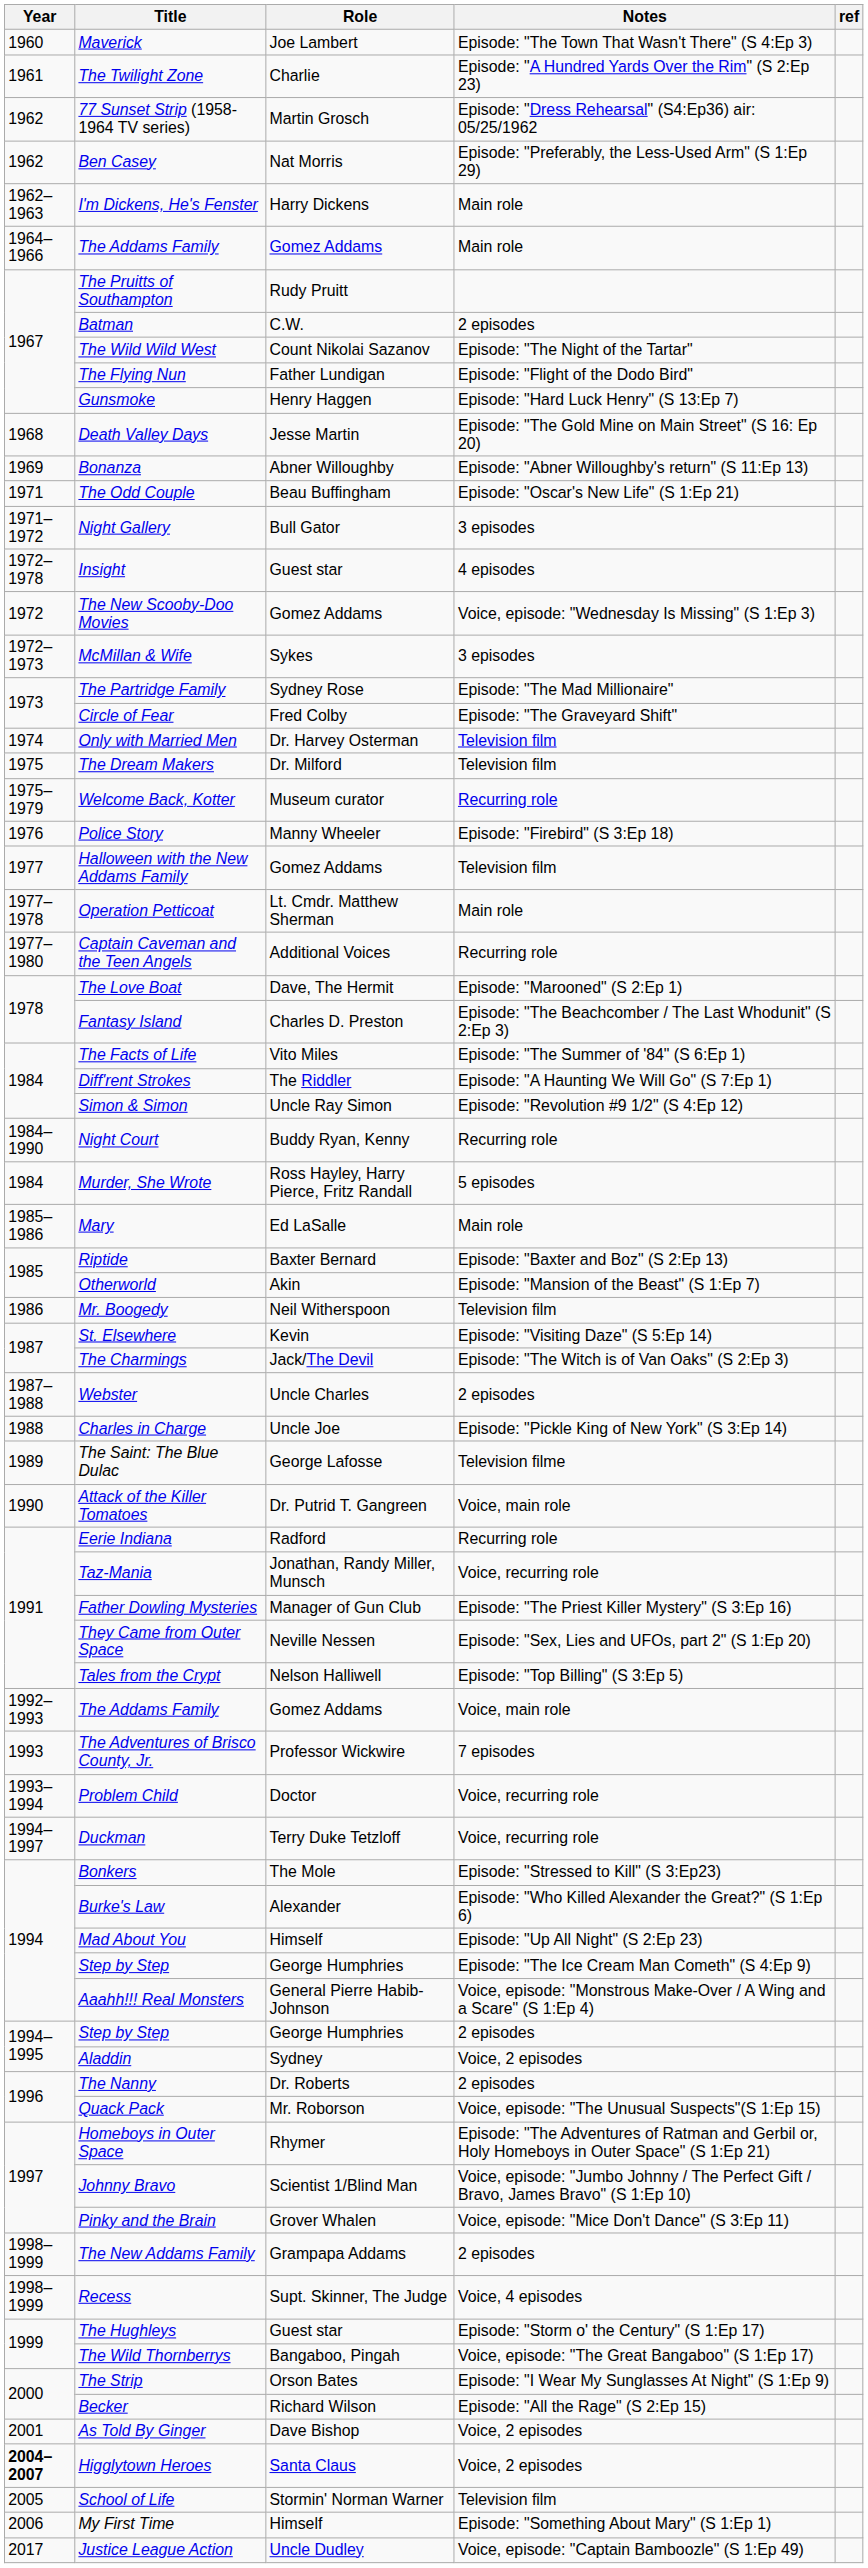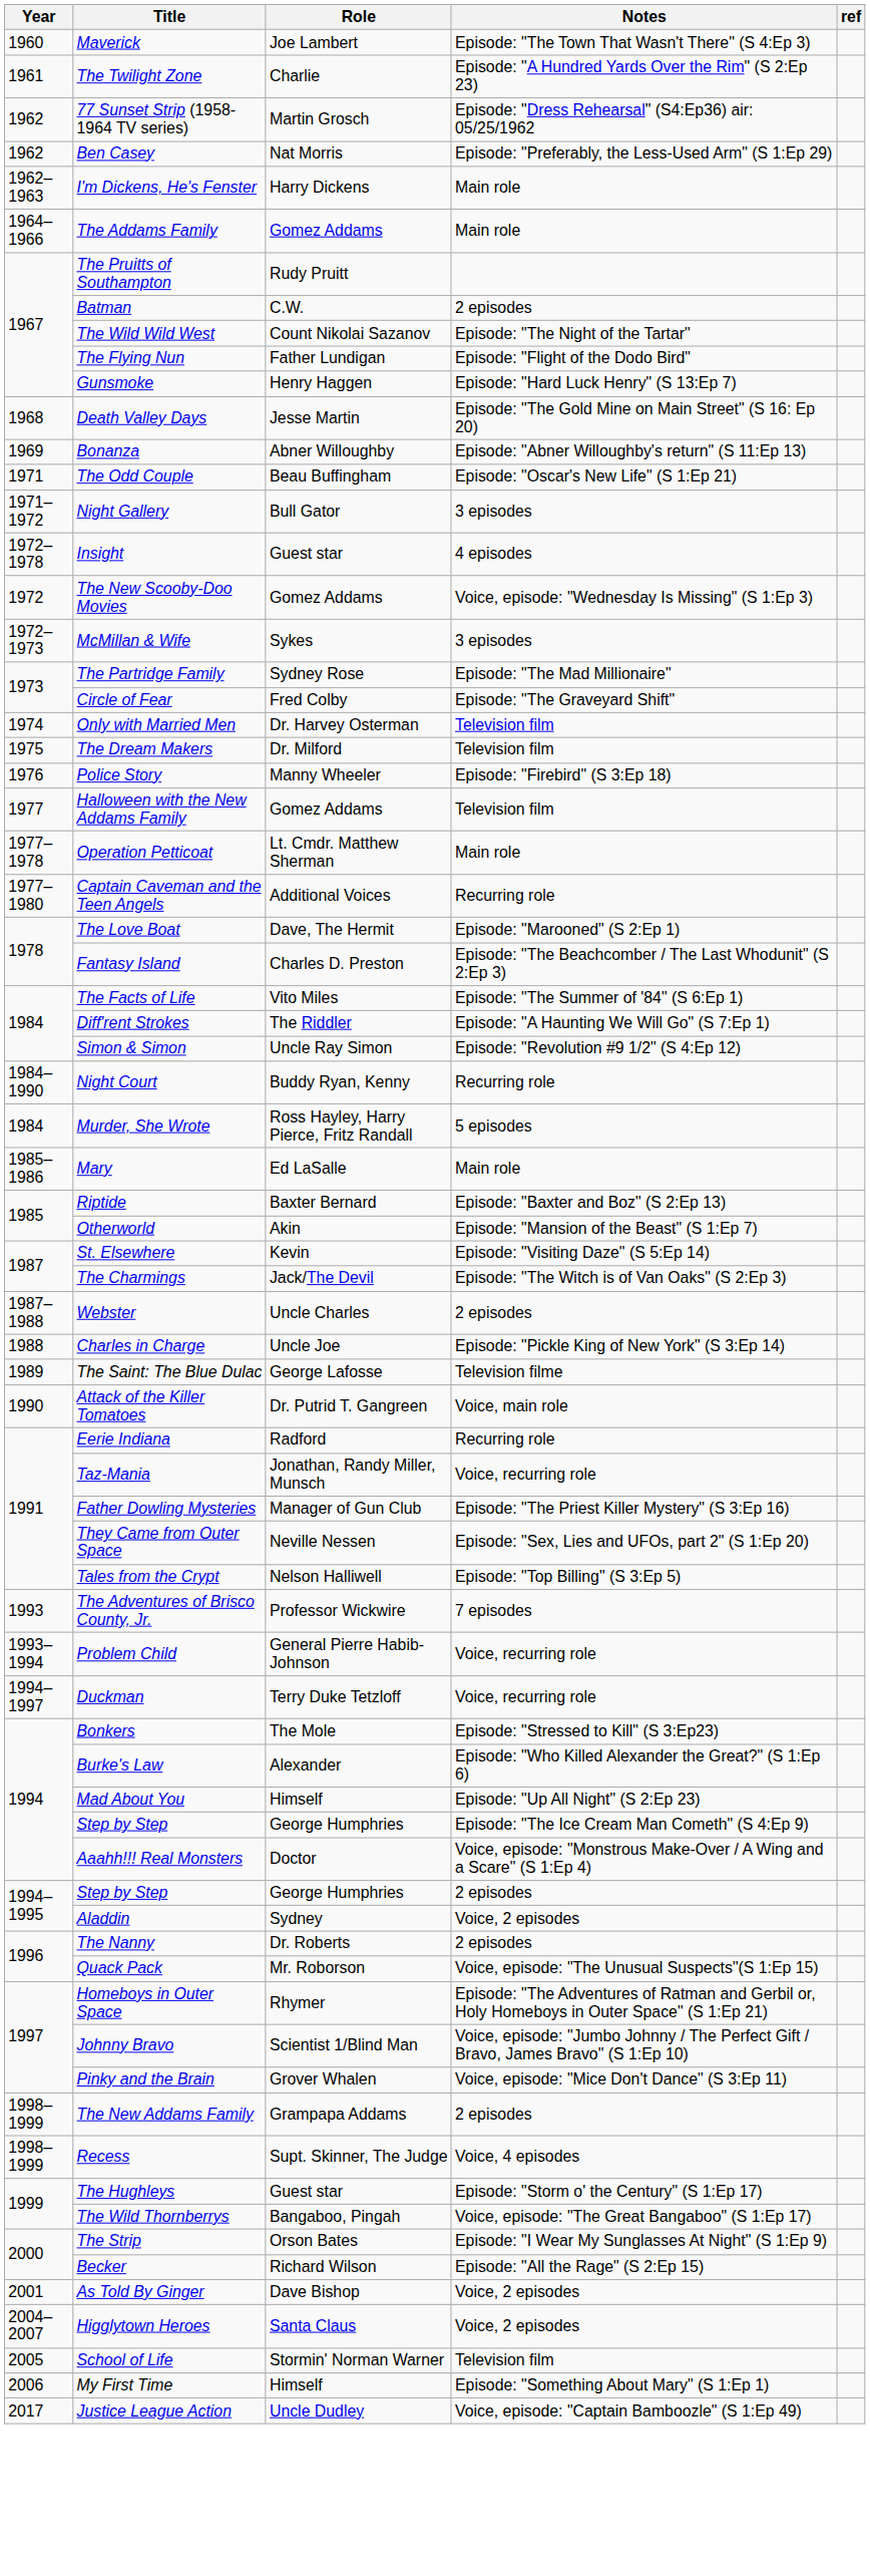- row: 1975– 1979 | Welcome Back, Kotter | Museum curator | Recurring role
- row: 1986 | Mr. Boogedy | Neil Witherspoon | Television film
- row: 1992–1993 | The Addams Family | Gomez Addams | Voice, main role
Problem Child | Role: Doctor -> General Pierre Habib-Johnson
Aaahh!!! Real Monsters | Role: General Pierre Habib-Johnson -> Doctor
Higglytown Heroes | Year: bold -> normal
